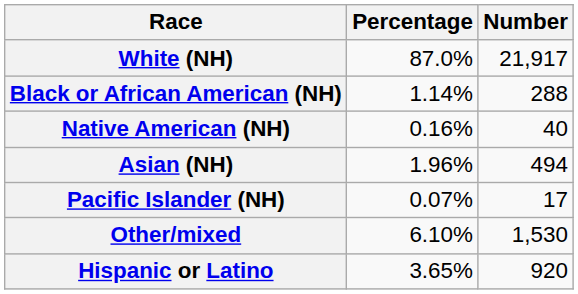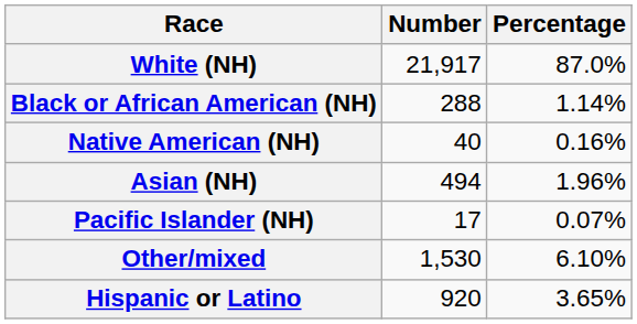columns swapped: Number <-> Percentage
